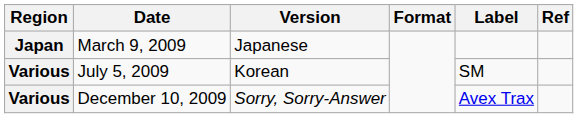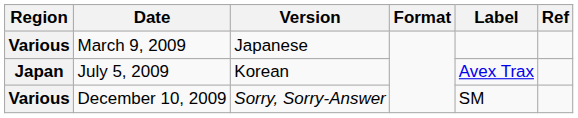March 9, 2009 | Region: Japan -> Various
July 5, 2009 | Region: Various -> Japan
July 5, 2009 | Label: SM -> Avex Trax
December 10, 2009 | Label: Avex Trax -> SM
